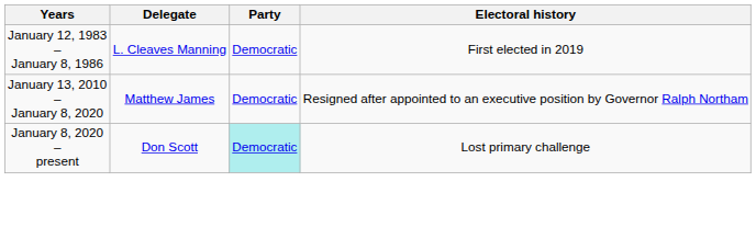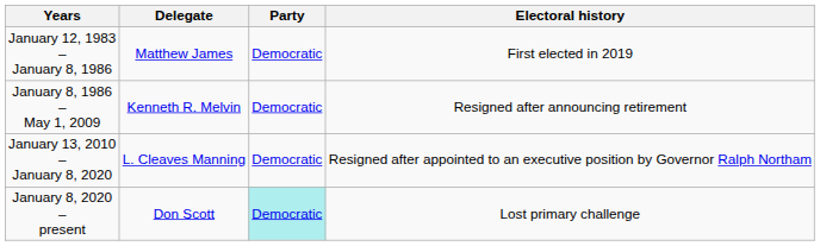January 12, 1983 – January 8, 1986 | Delegate: L. Cleaves Manning -> Matthew James
+ row: January 8, 1986 – May 1, 2009 | Kenneth R. Melvin | Democratic | Resigned after announcing retirement
January 13, 2010 – January 8, 2020 | Delegate: Matthew James -> L. Cleaves Manning
